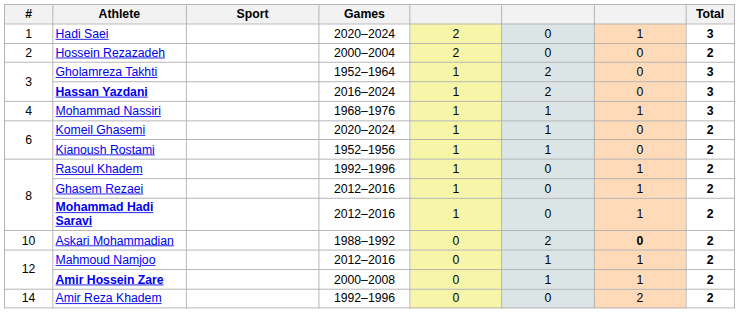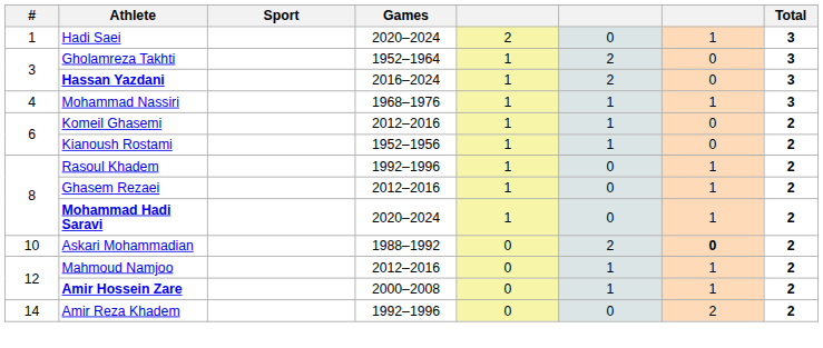- row: 2 | Hossein Rezazadeh | 2000–2004 | 2 | 0 | 0 | 2
Komeil Ghasemi | Games: 2020–2024 -> 2012–2016
Mohammad Hadi Saravi | Games: 2012–2016 -> 2020–2024
